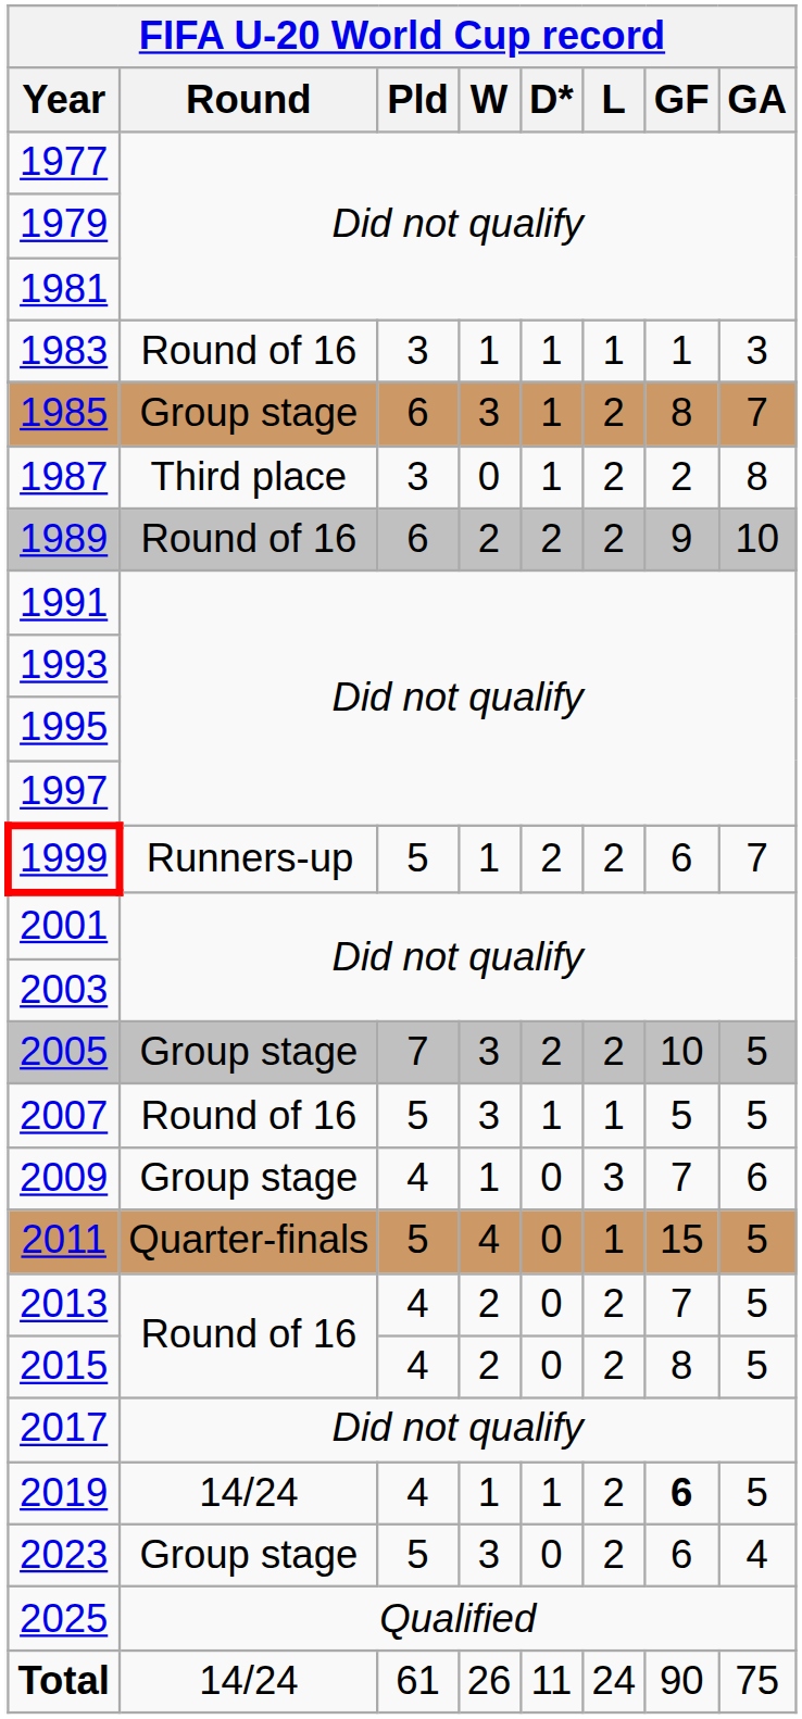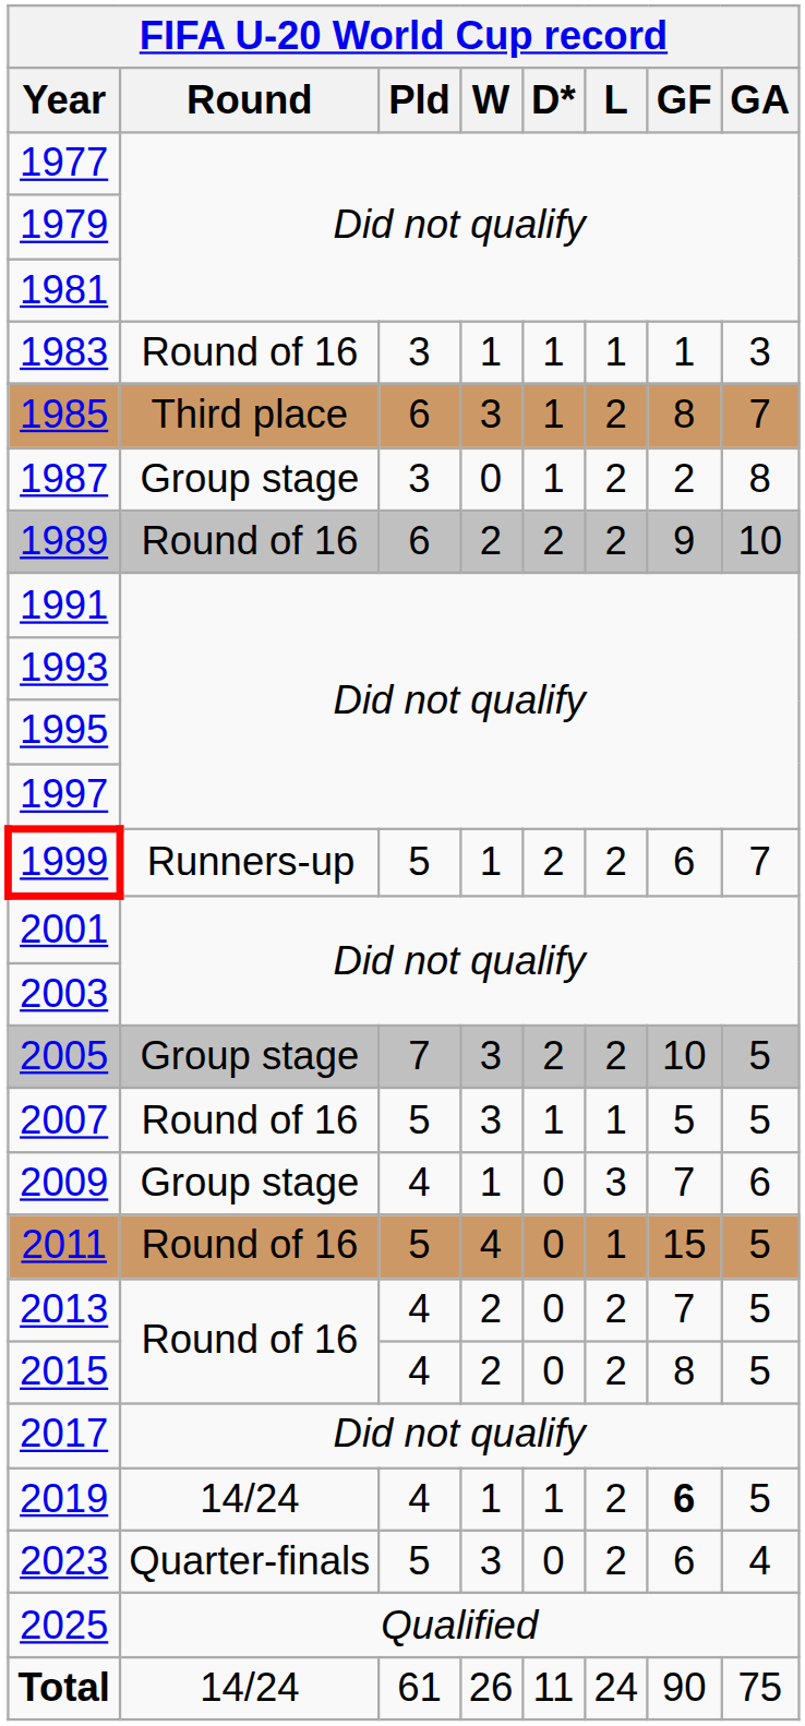1985 | FIFA U-20 World Cup record / Round: Group stage -> Third place
1987 | FIFA U-20 World Cup record / Round: Third place -> Group stage
2011 | FIFA U-20 World Cup record / Round: Quarter-finals -> Round of 16
2023 | FIFA U-20 World Cup record / Round: Group stage -> Quarter-finals
